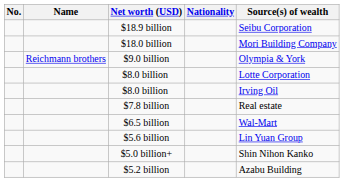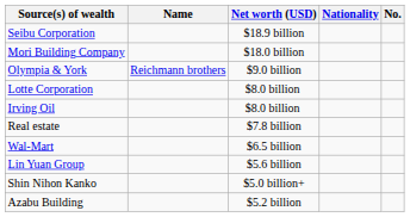columns swapped: No. <-> Source(s) of wealth
